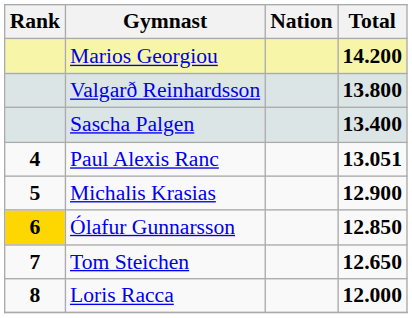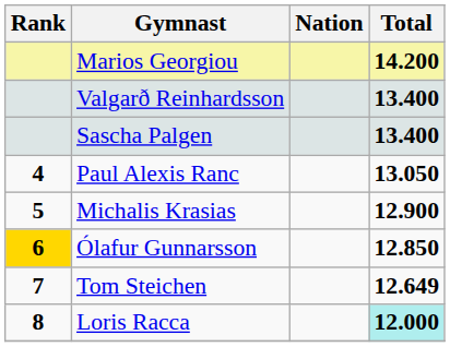Valgarð Reinhardsson | Total: 13.800 -> 13.400
Paul Alexis Ranc | Total: 13.051 -> 13.050
Tom Steichen | Total: 12.650 -> 12.649
Loris Racca | Total: no background -> paleturquoise background
